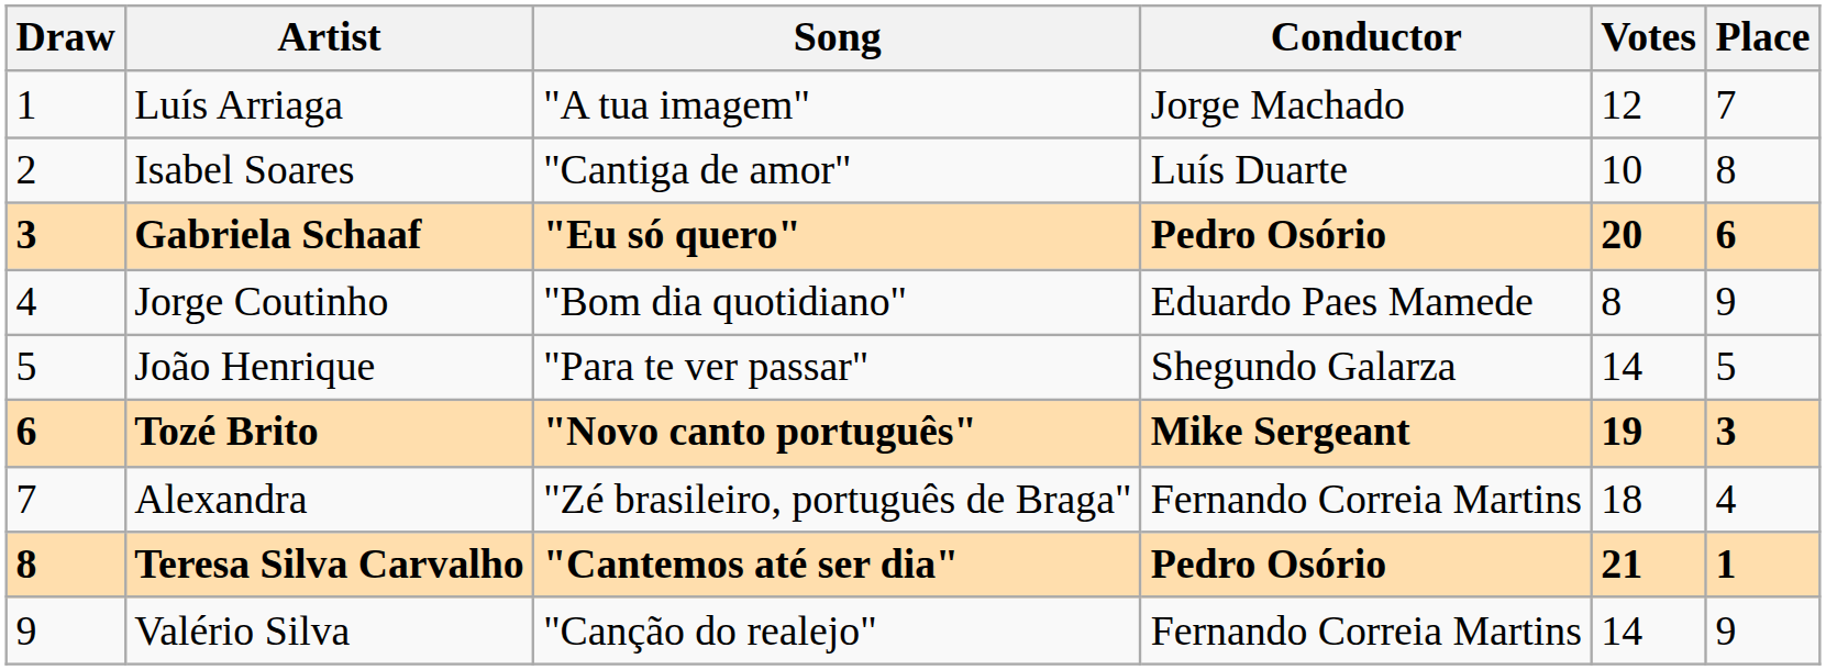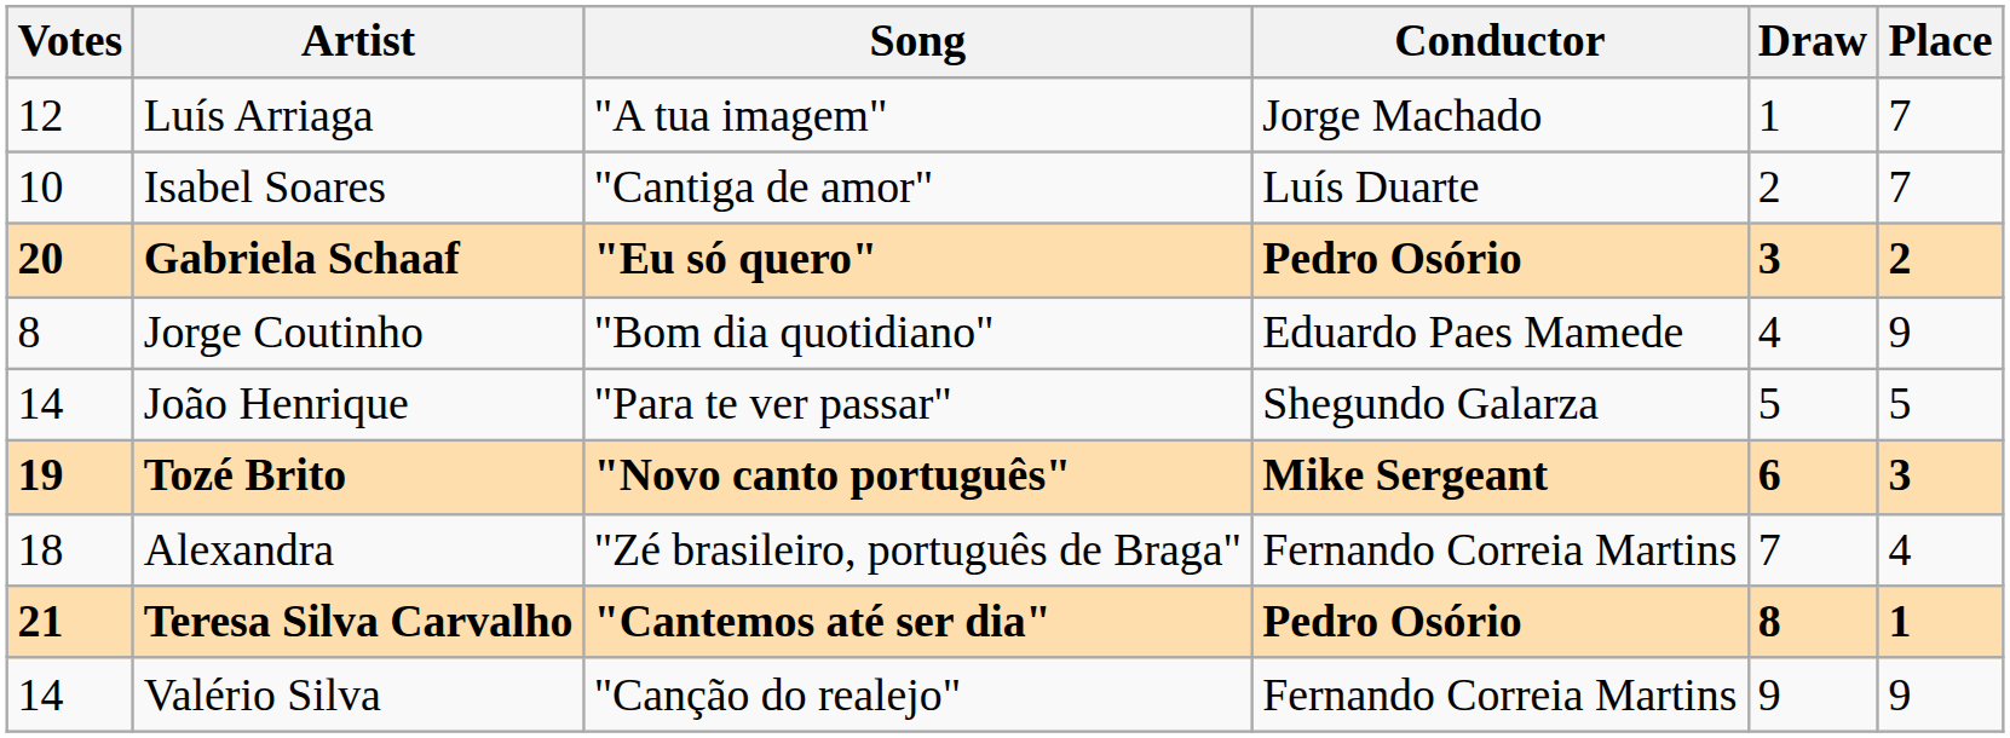columns swapped: Draw <-> Votes
Isabel Soares | Place: 8 -> 7
Gabriela Schaaf | Place: 6 -> 2
